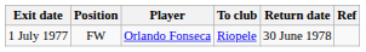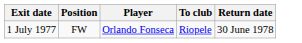- column: Ref
